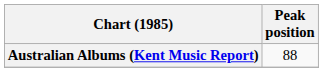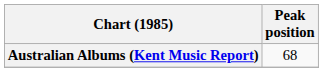Australian Albums (Kent Music Report) | Peak position: 88 -> 68
